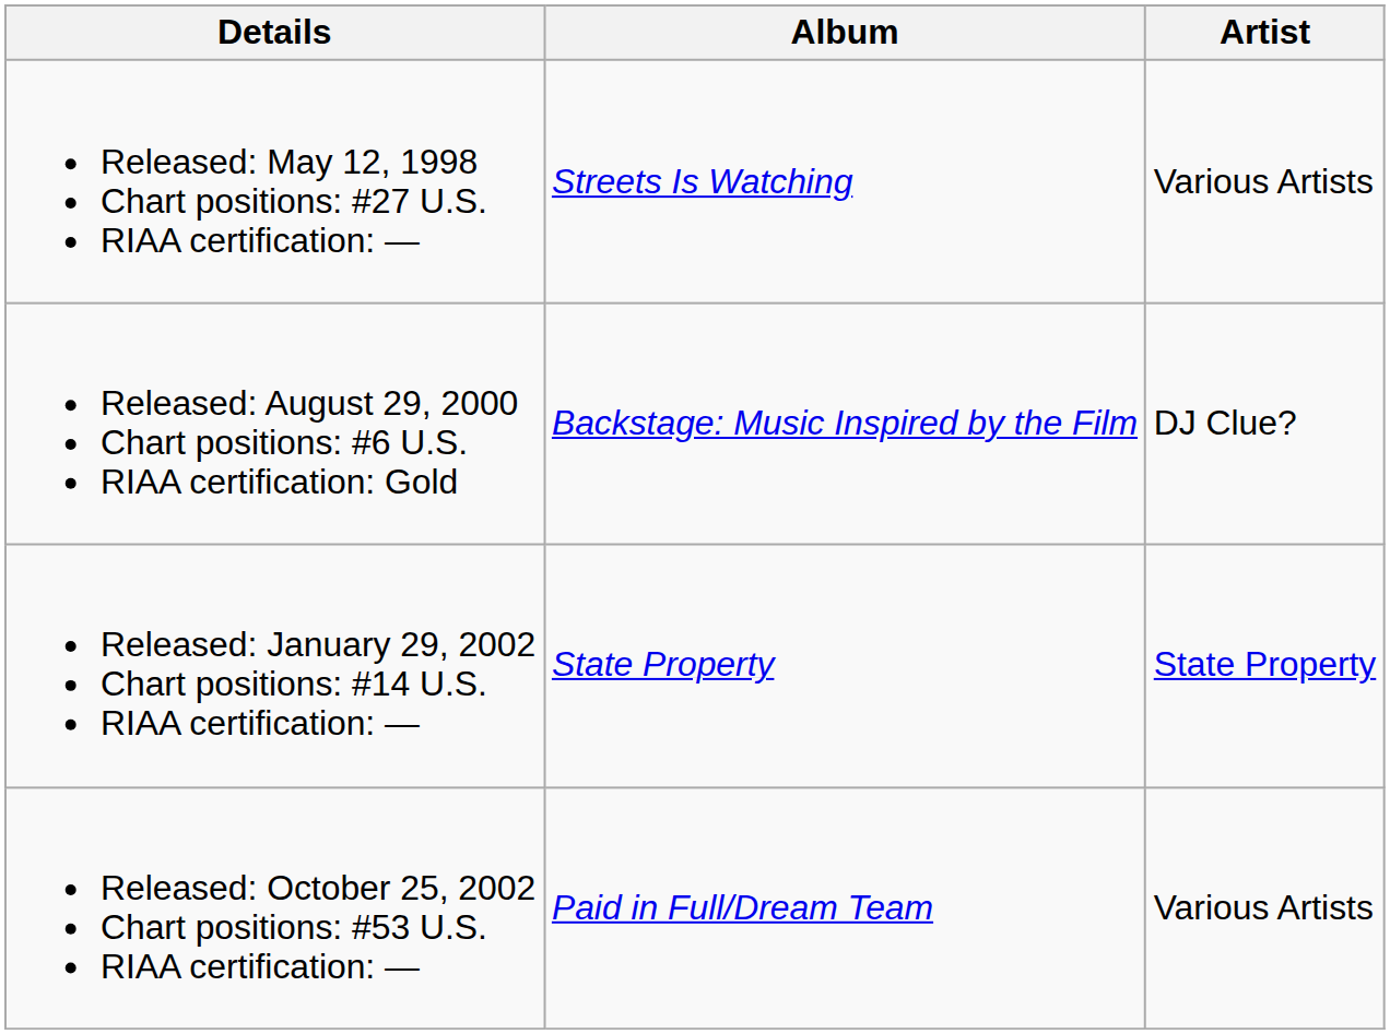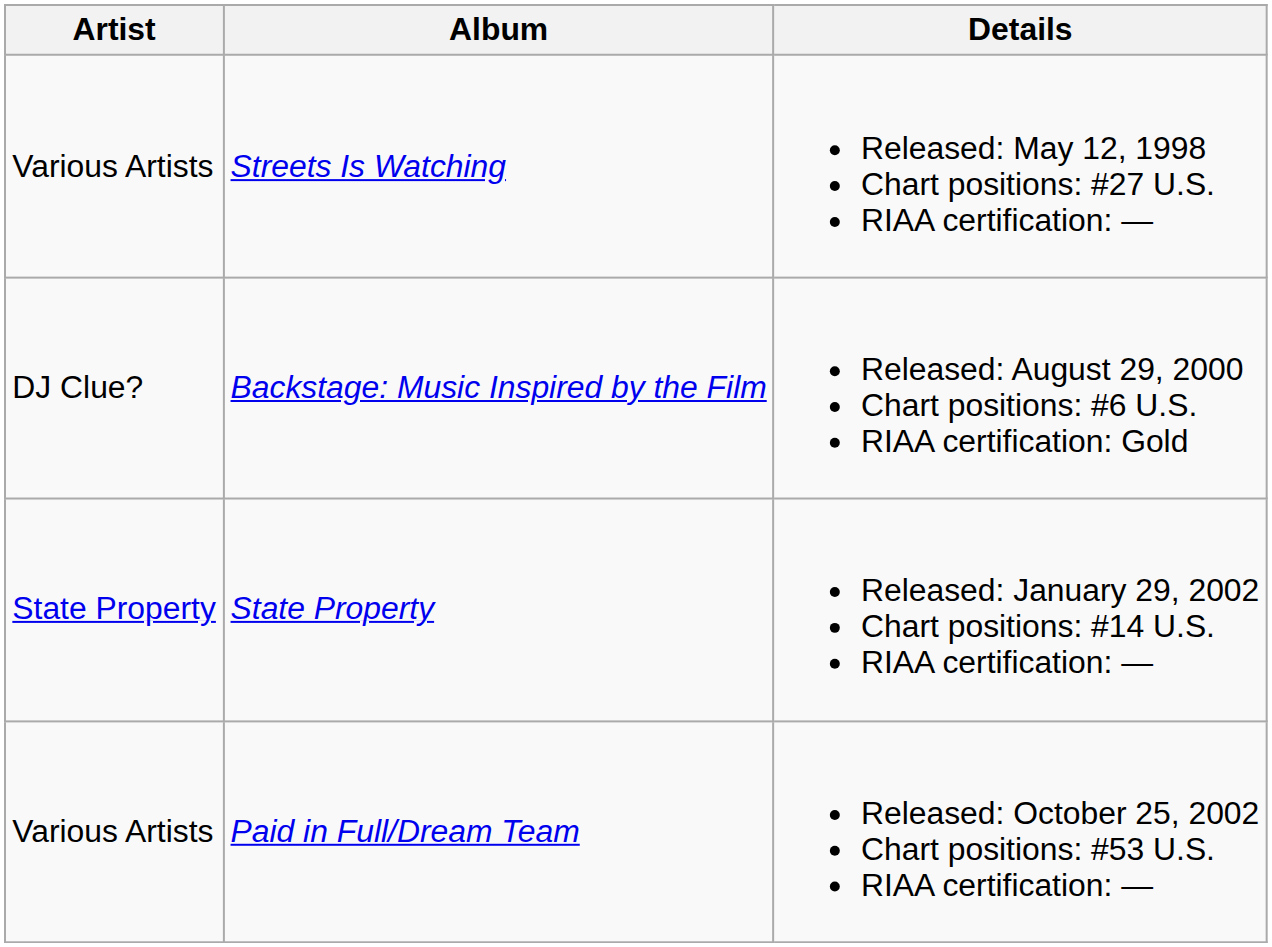columns swapped: Artist <-> Details
